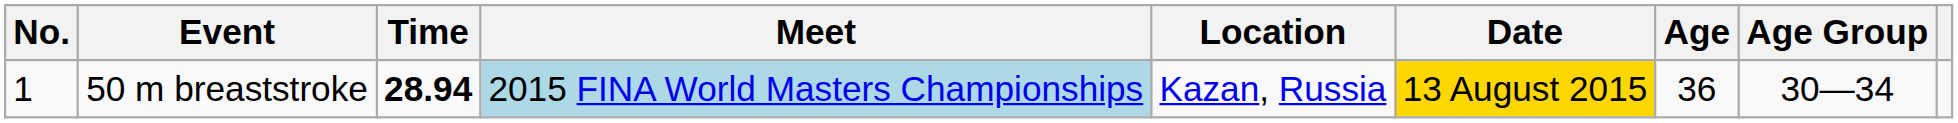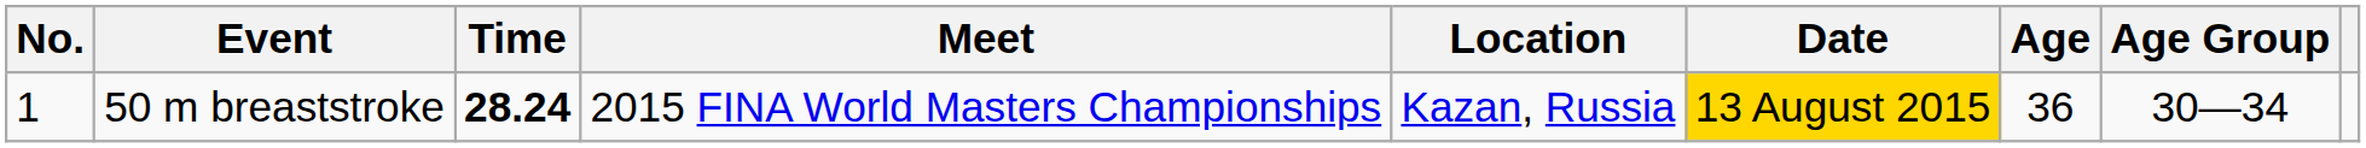50 m breaststroke | Time: 28.94 -> 28.24
50 m breaststroke | Meet: lightblue background -> no background
